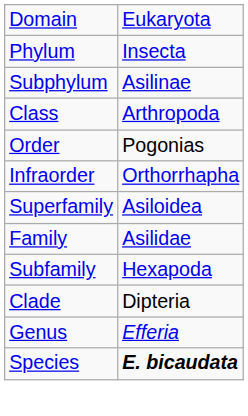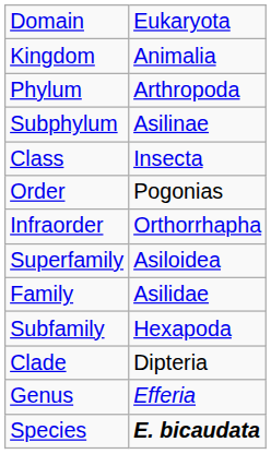+ row: Kingdom | Animalia
Phylum | column 2: Insecta -> Arthropoda
Class | column 2: Arthropoda -> Insecta
